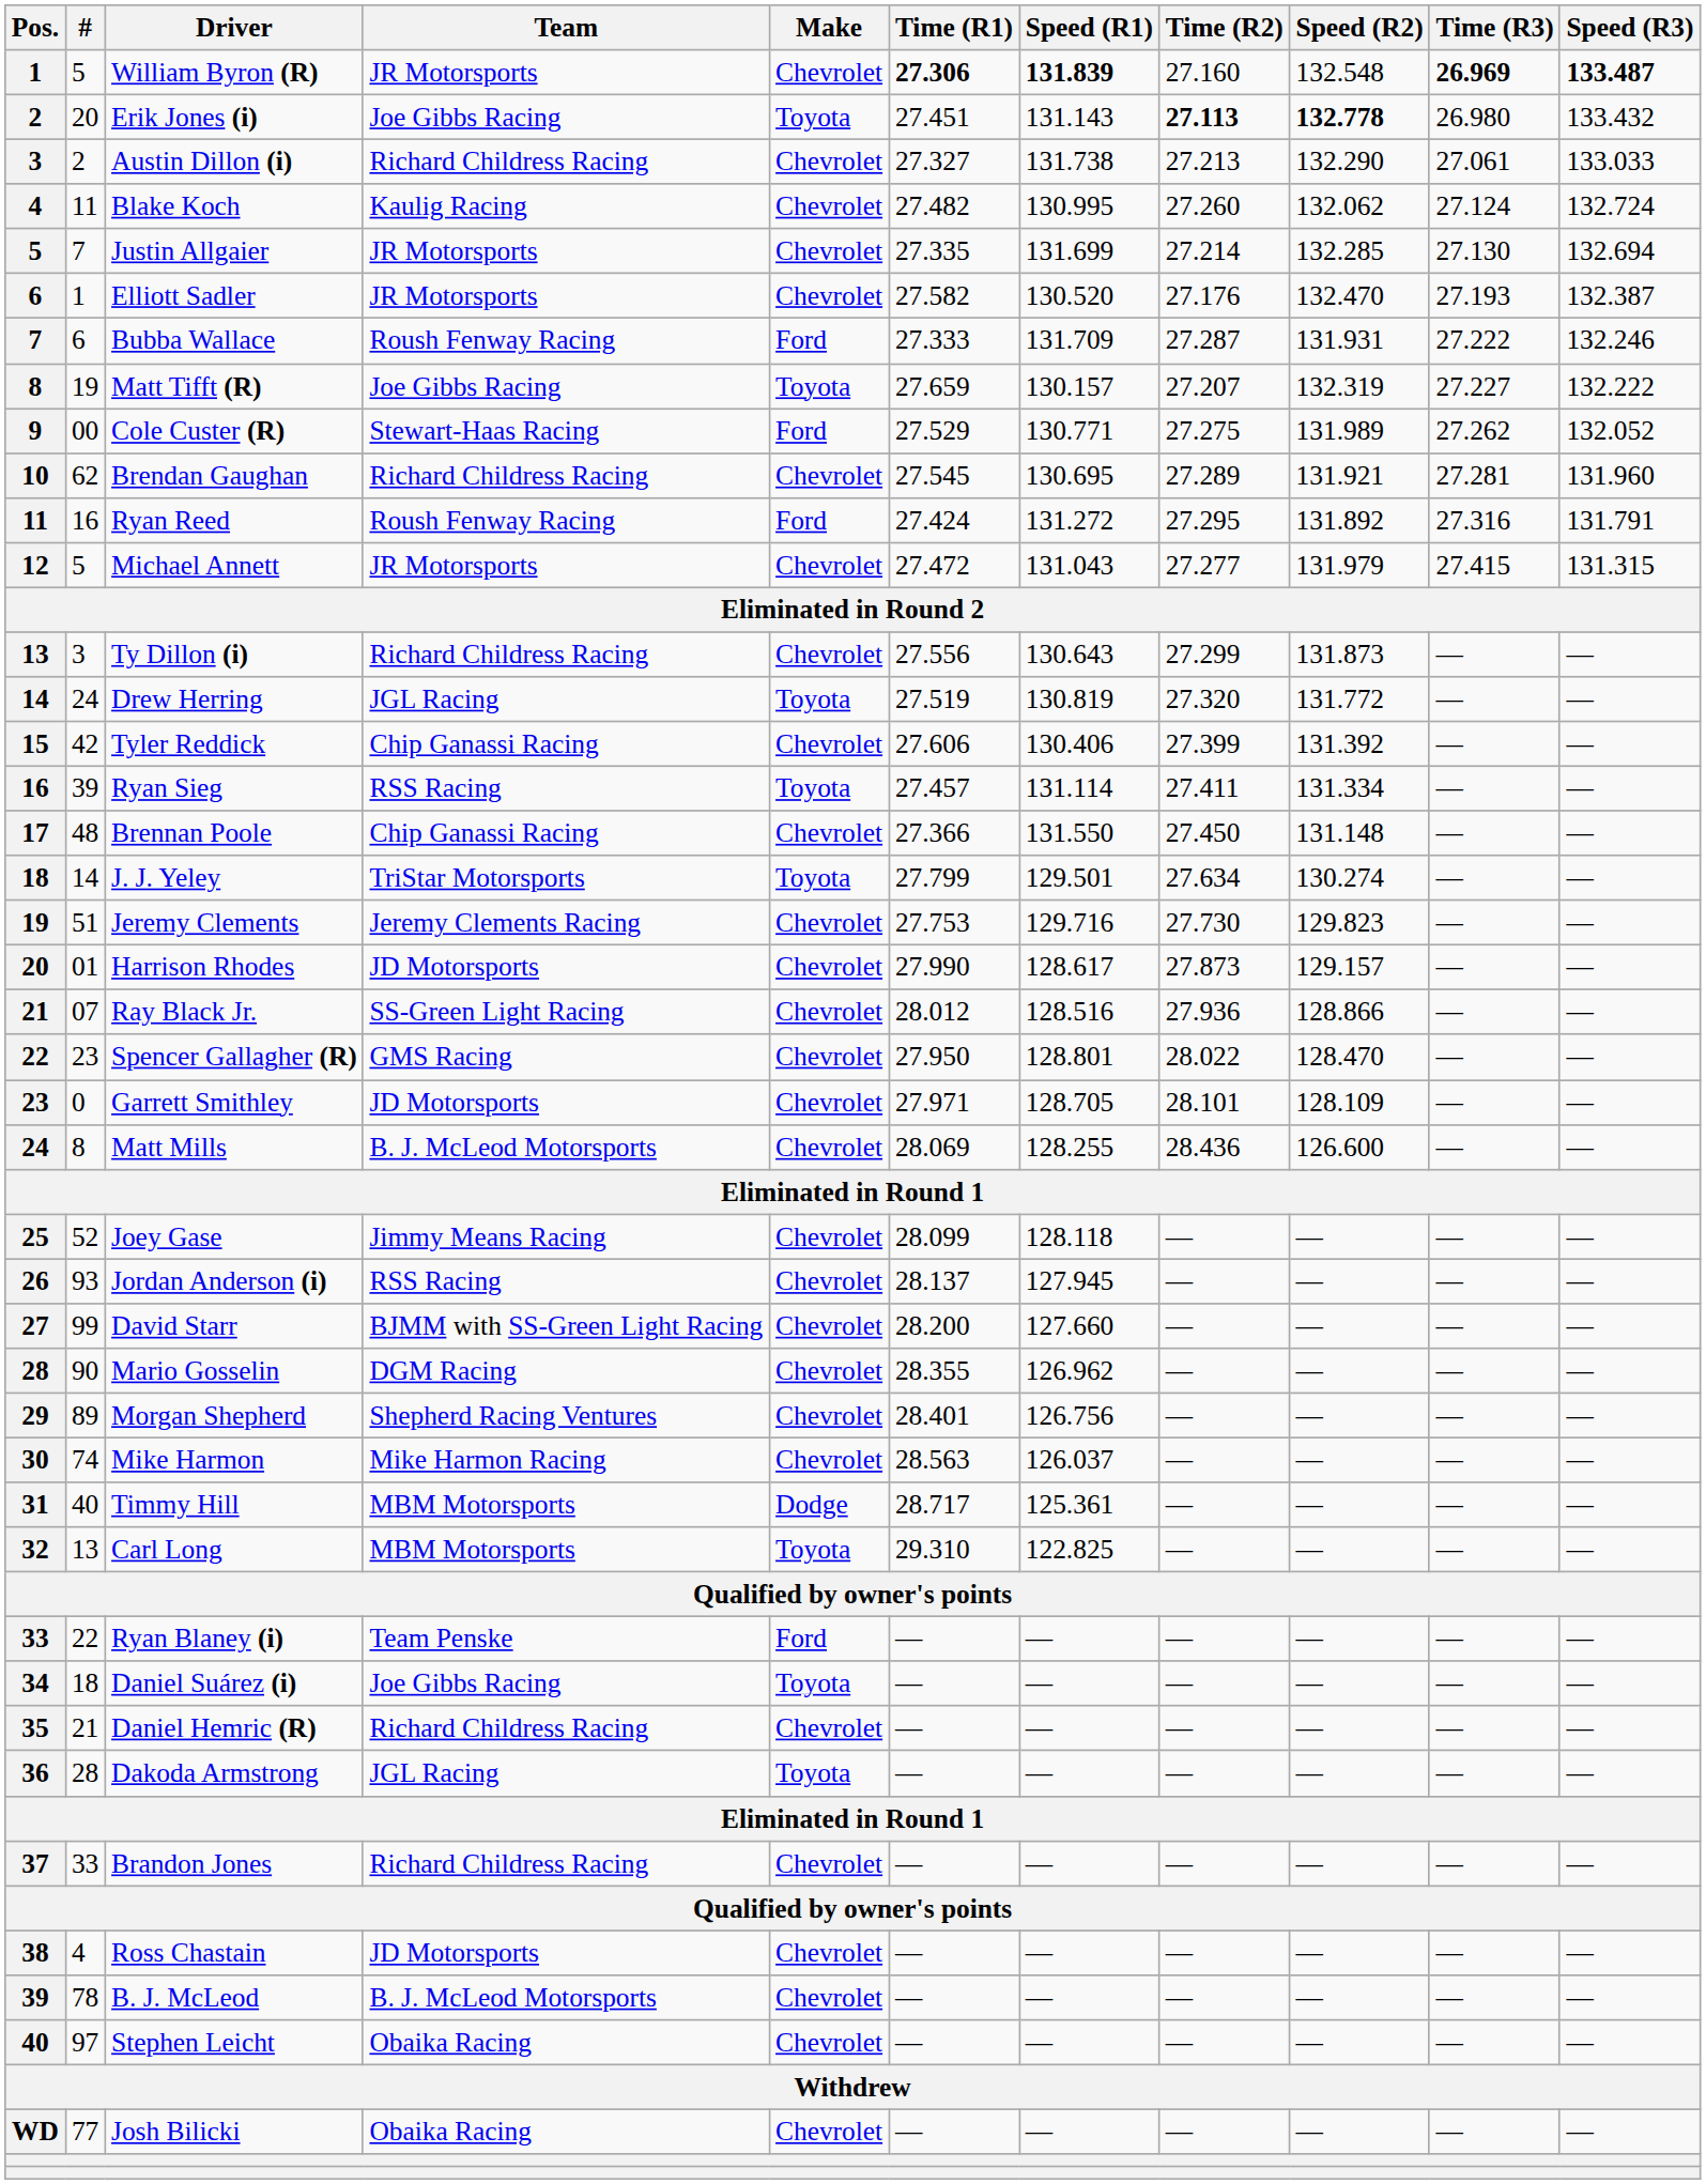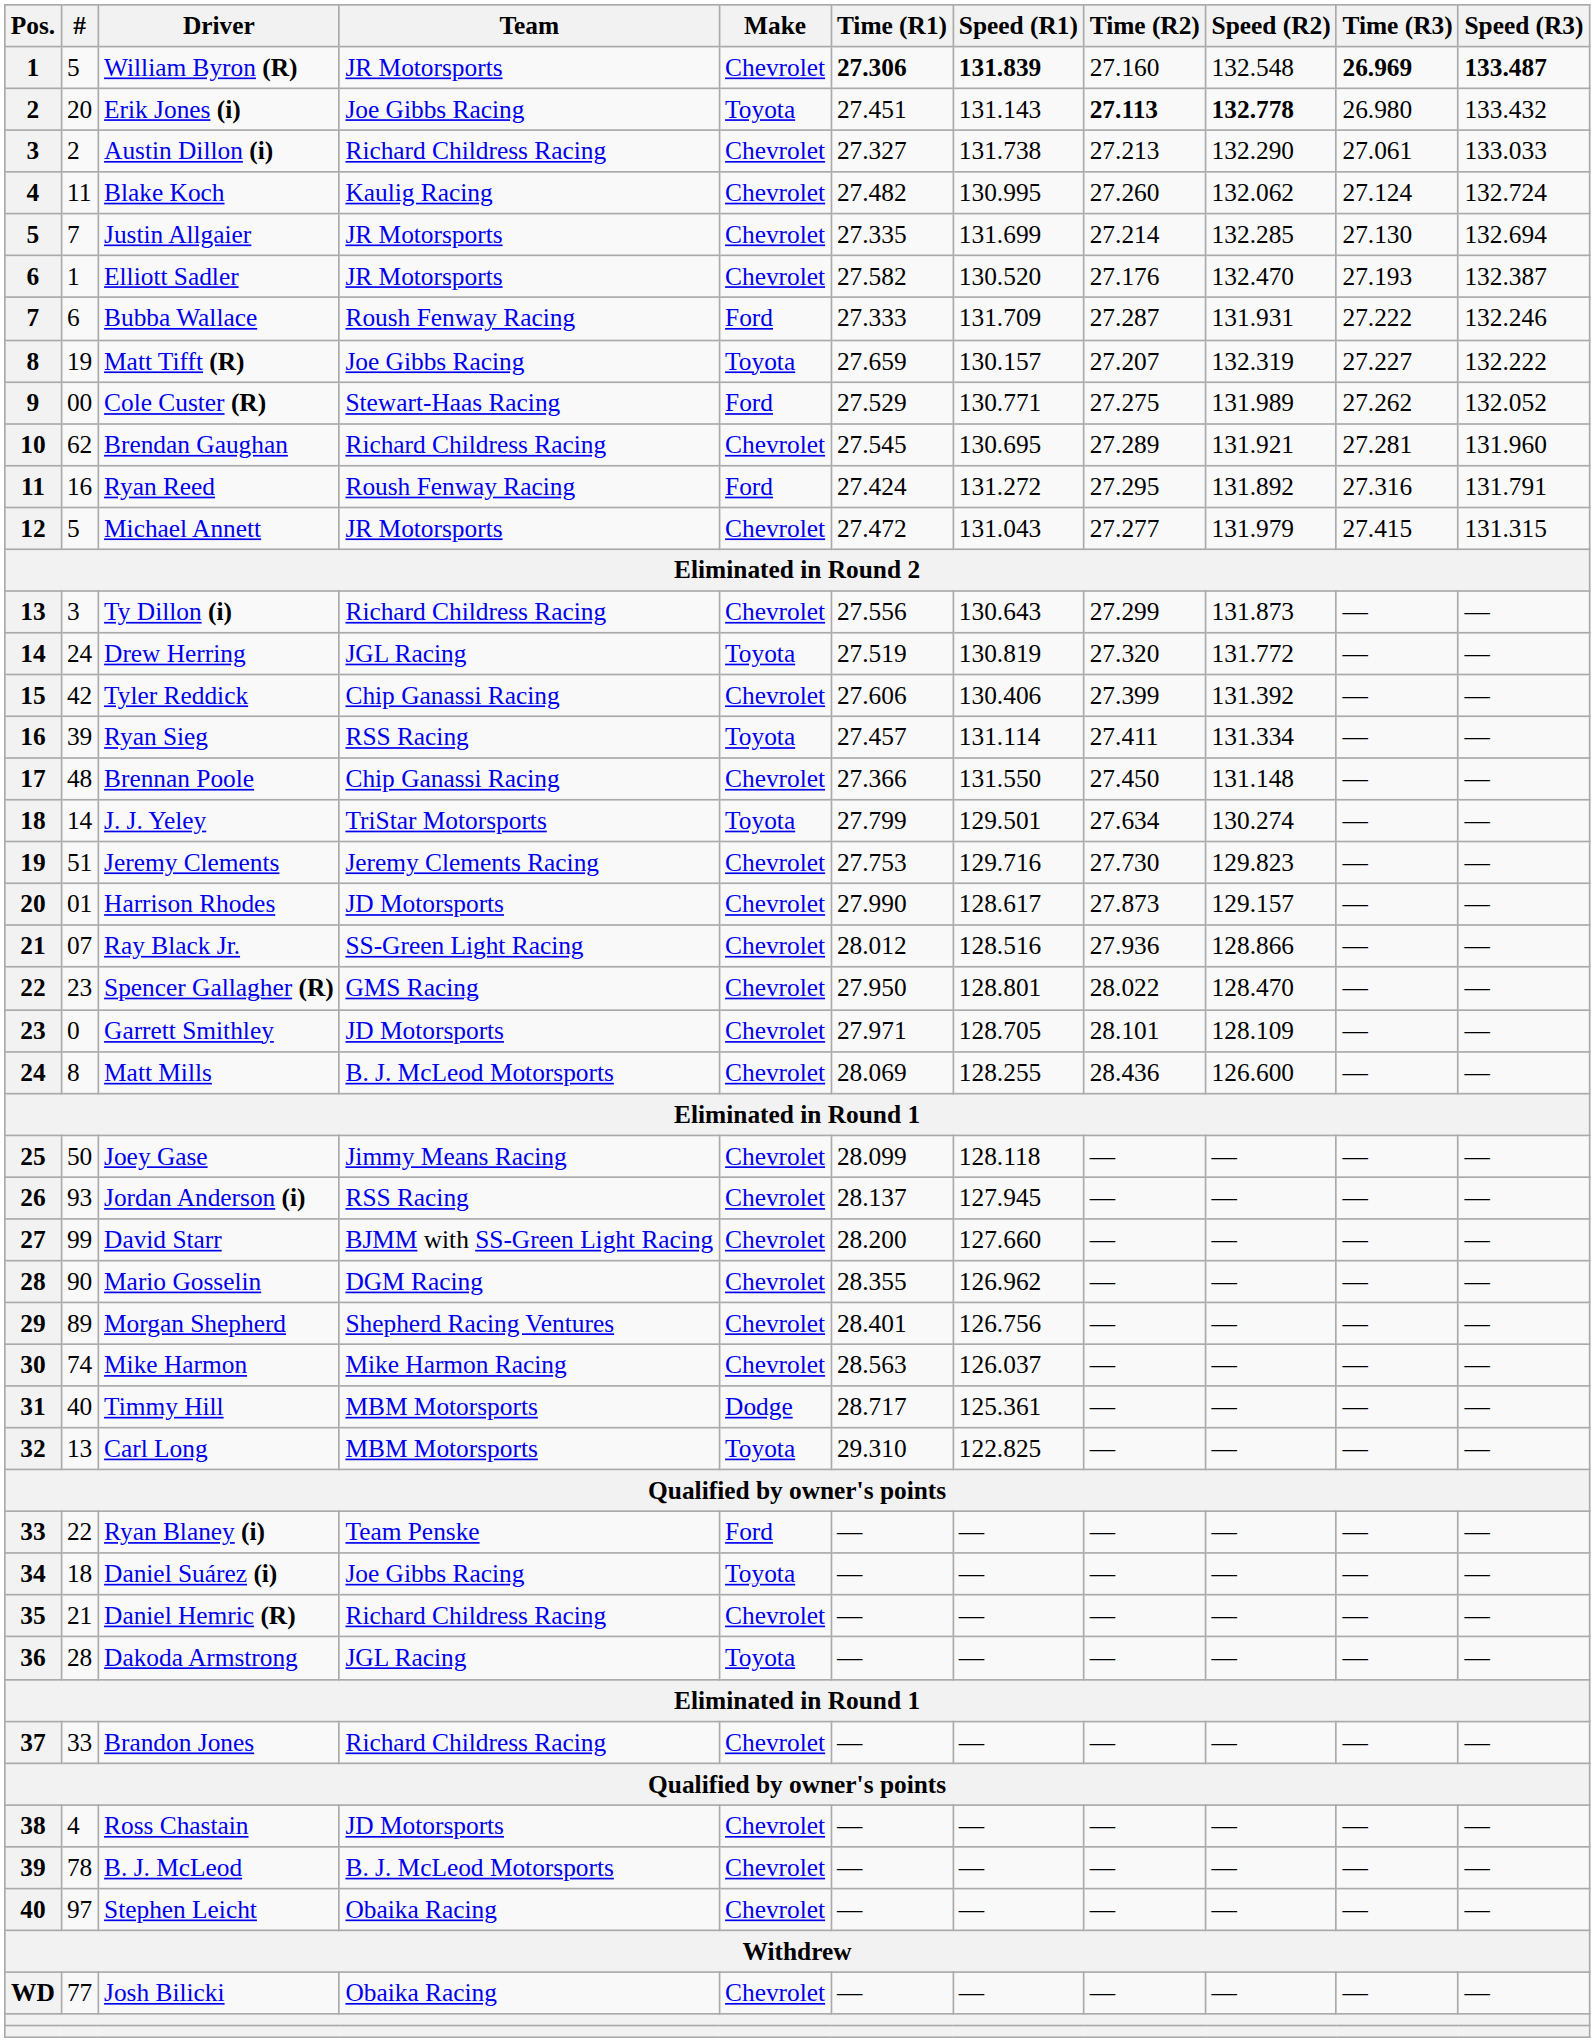Joey Gase | #: 52 -> 50
